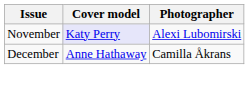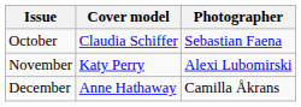+ row: October | Claudia Schiffer | Sebastian Faena
November | Cover model: lavender background -> no background
